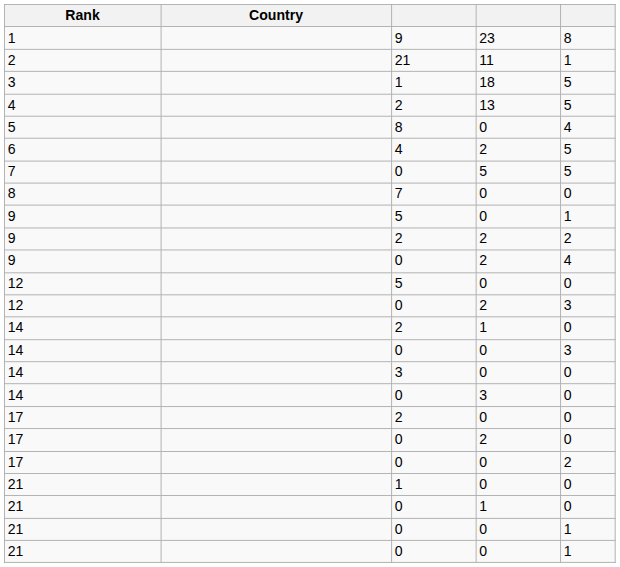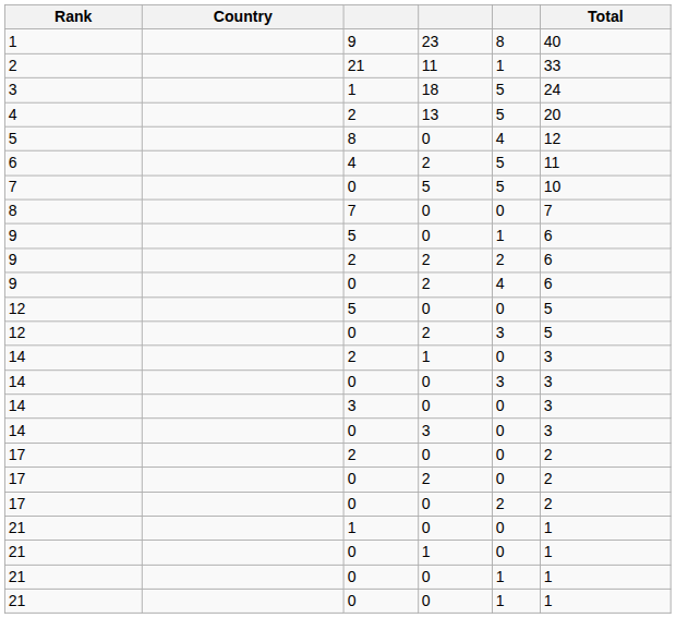+ column: Total | 40 | 33 | 24 | 20 | 12 | 11 | 10 | 7 | 6 | 6 | 6 | 5 | 5 | 3 | 3 | 3 | 3 | 2 | 2 | 2 | 1 | 1 | 1 | 1
